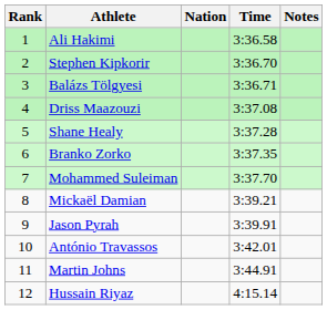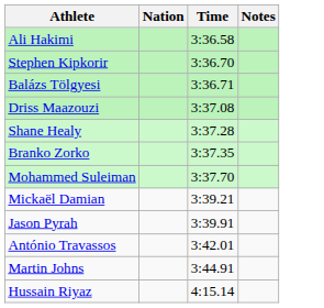- column: Rank | 1 | 2 | 3 | 4 | 5 | 6 | 7 | 8 | 9 | 10 | 11 | 12
